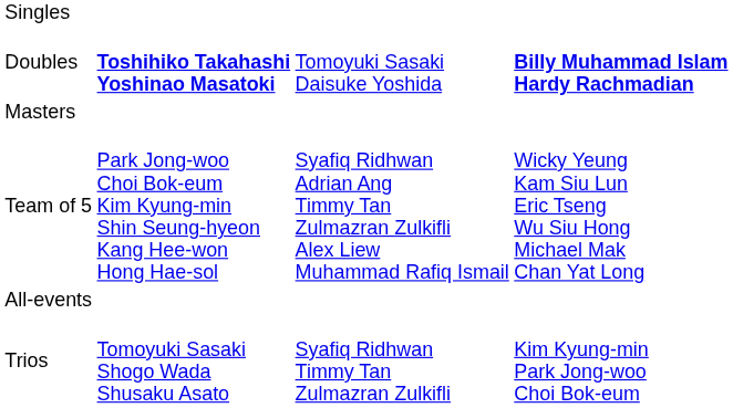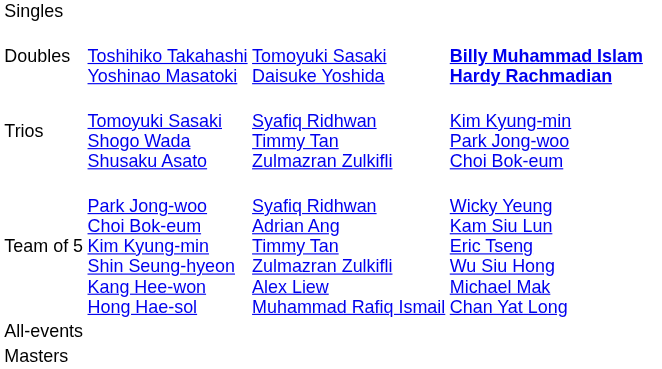Doubles | column 2: bold -> normal
rows swapped: Trios <-> Masters
